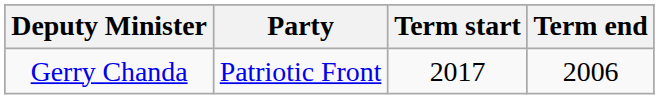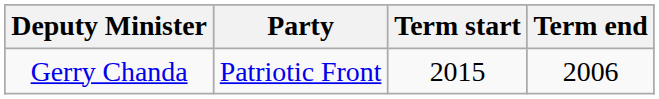Gerry Chanda | Term start: 2017 -> 2015
